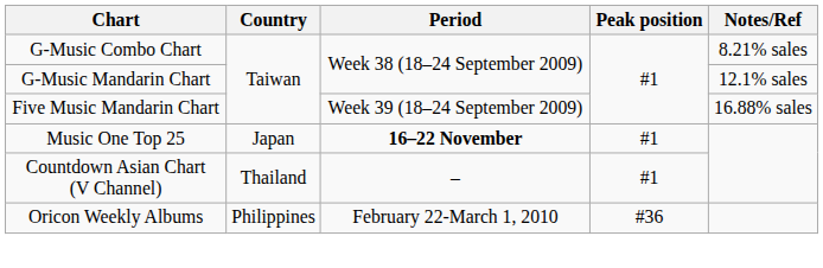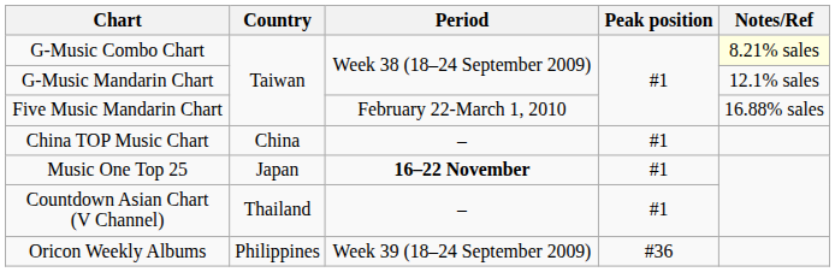G-Music Combo Chart | Notes/Ref: no background -> lightyellow background
Five Music Mandarin Chart | Period: Week 39 (18–24 September 2009) -> February 22-March 1, 2010
+ row: China TOP Music Chart | China | – | #1
Oricon Weekly Albums | Period: February 22-March 1, 2010 -> Week 39 (18–24 September 2009)
